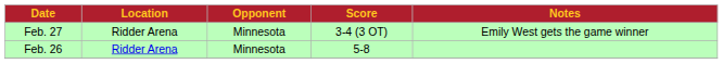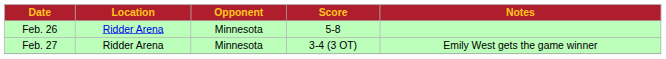rows swapped: Feb. 26 <-> Feb. 27
